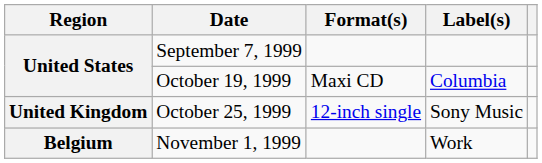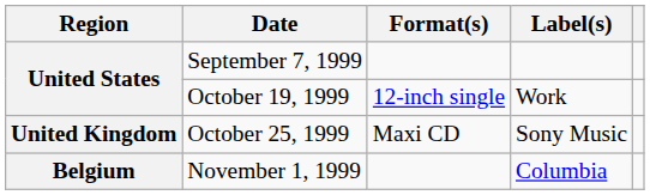October 19, 1999 | Format(s): Maxi CD -> 12-inch single
October 19, 1999 | Label(s): Columbia -> Work
October 25, 1999 | Format(s): 12-inch single -> Maxi CD
November 1, 1999 | Label(s): Work -> Columbia
